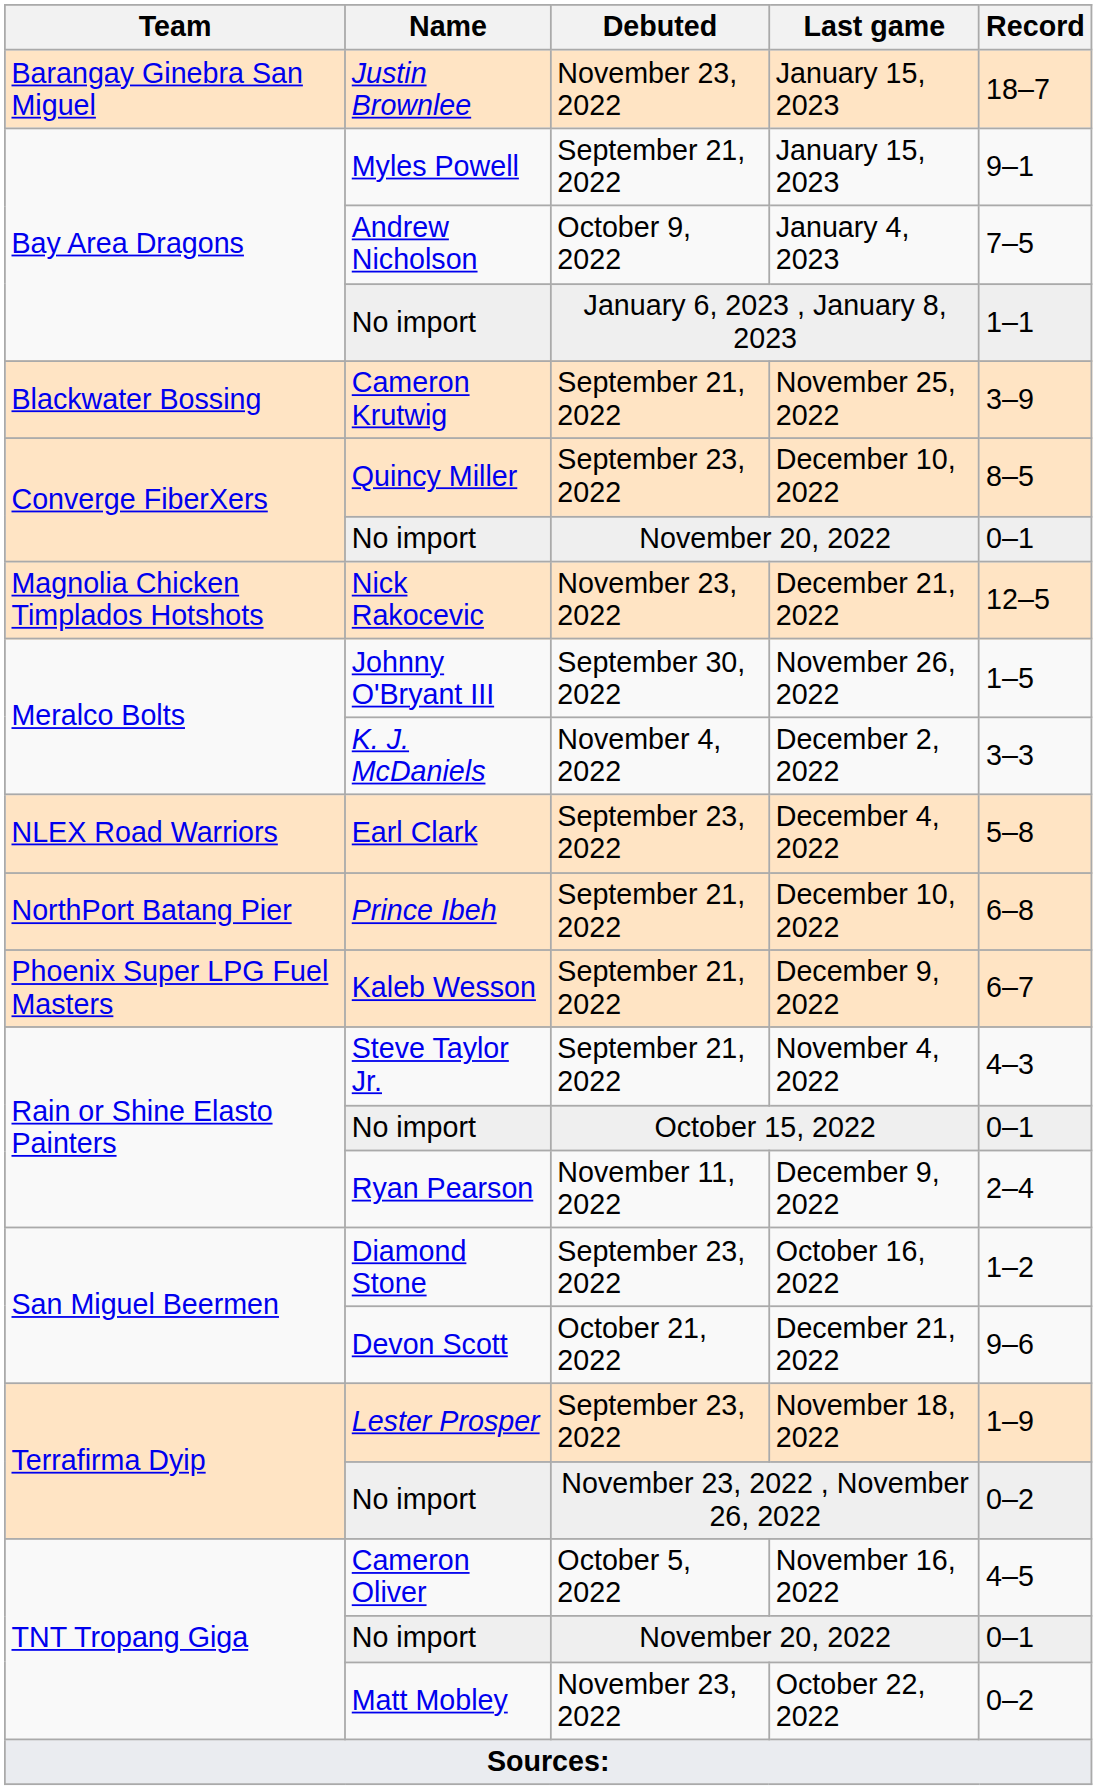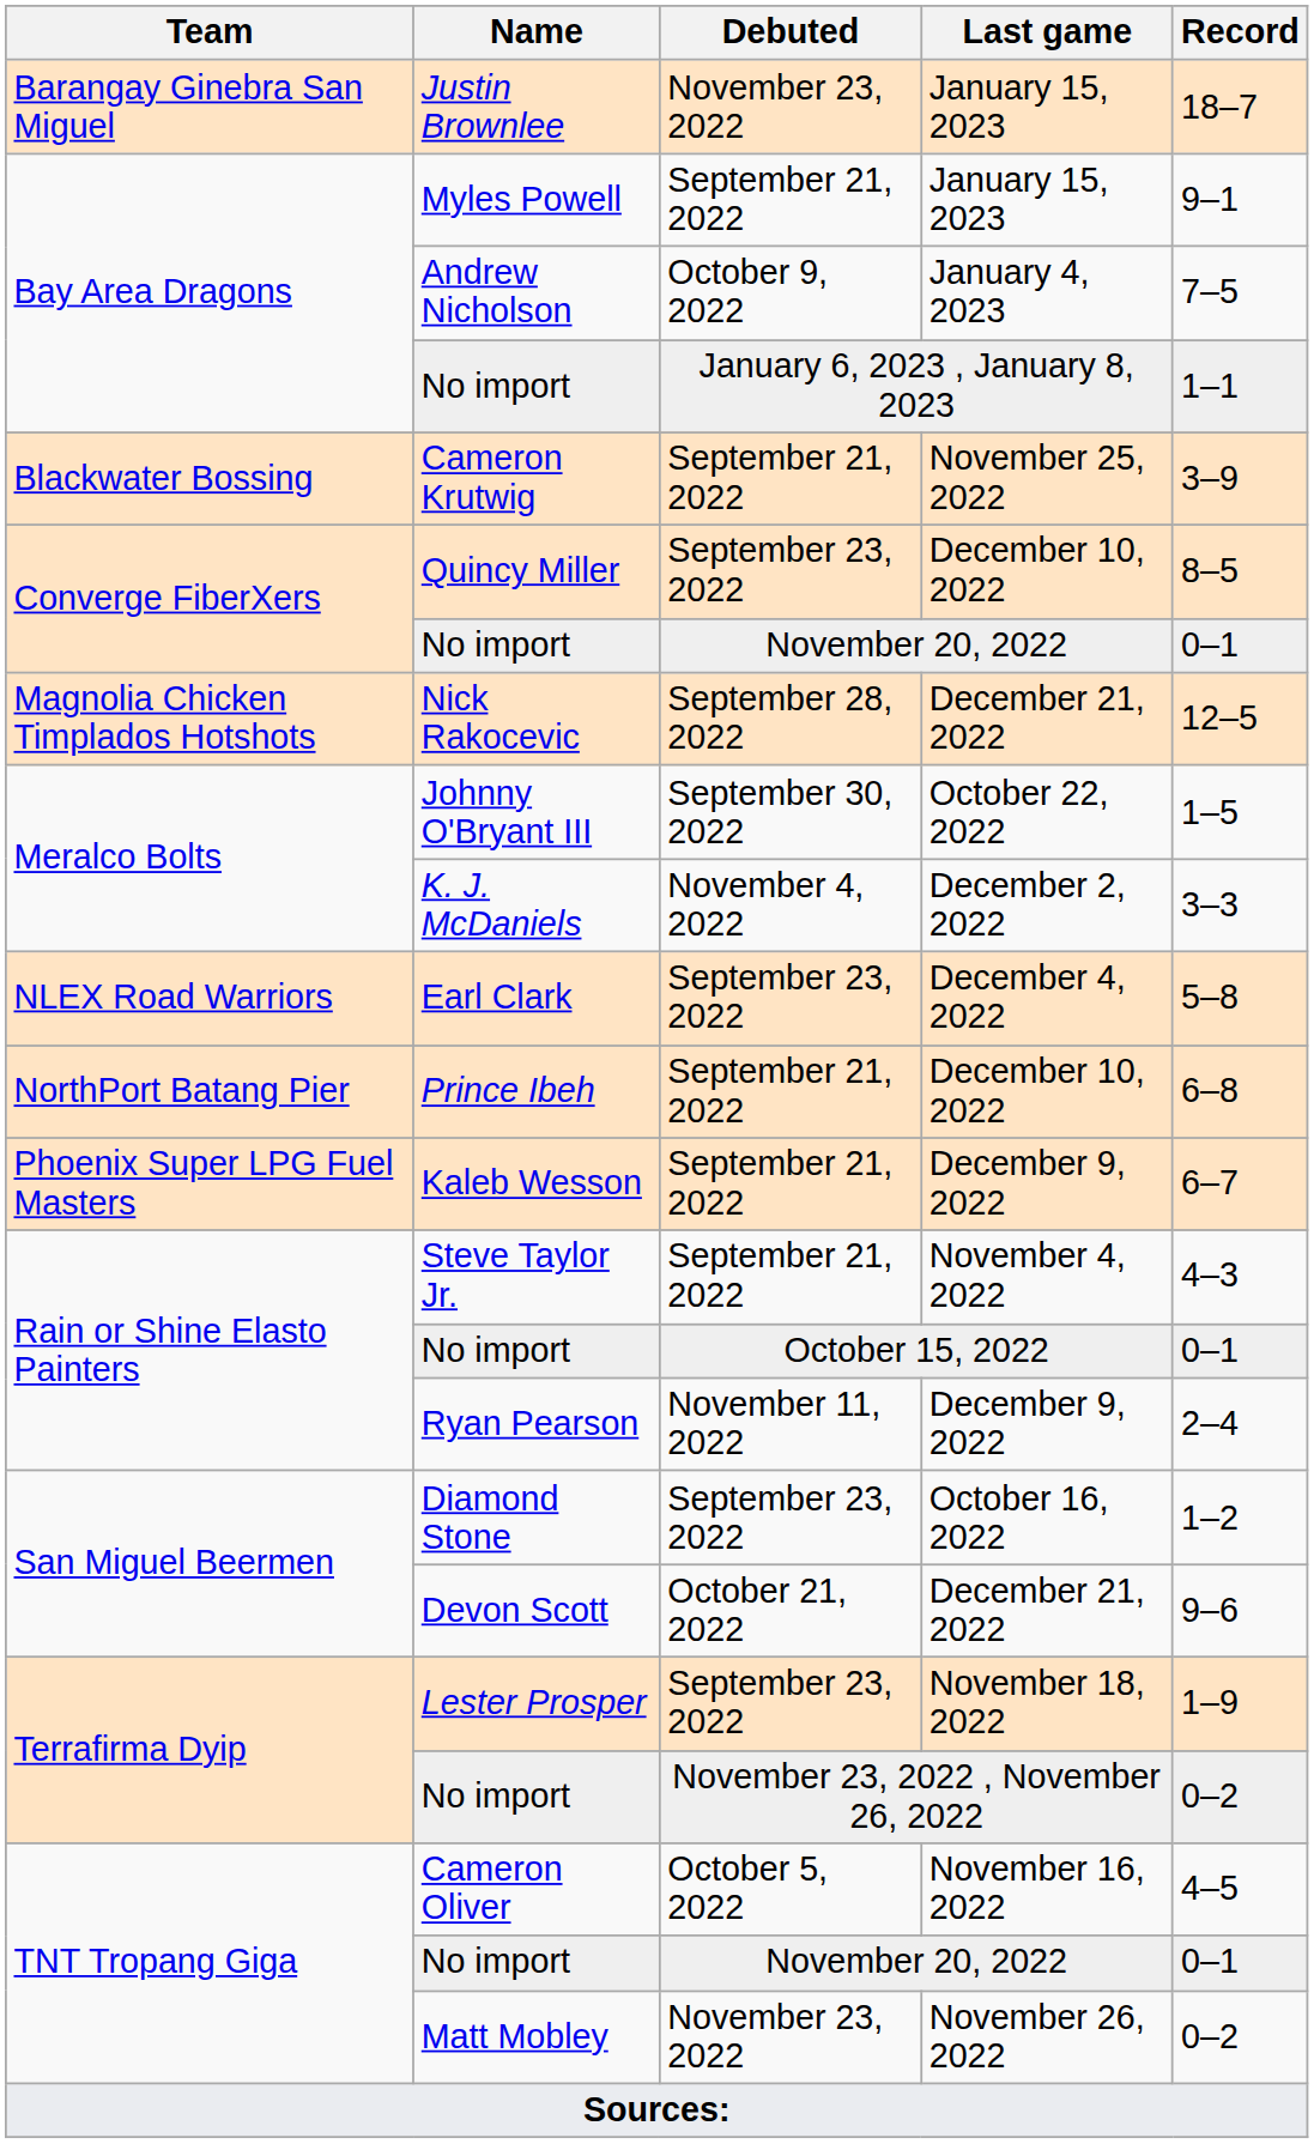Nick Rakocevic | Debuted: November 23, 2022 -> September 28, 2022
Johnny O'Bryant III | Last game: November 26, 2022 -> October 22, 2022
Matt Mobley | Last game: October 22, 2022 -> November 26, 2022
